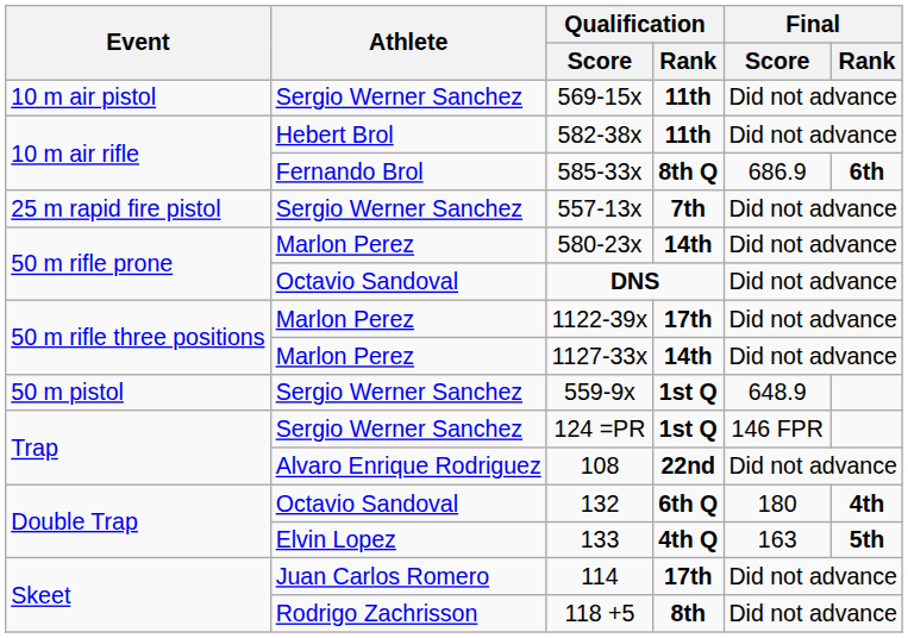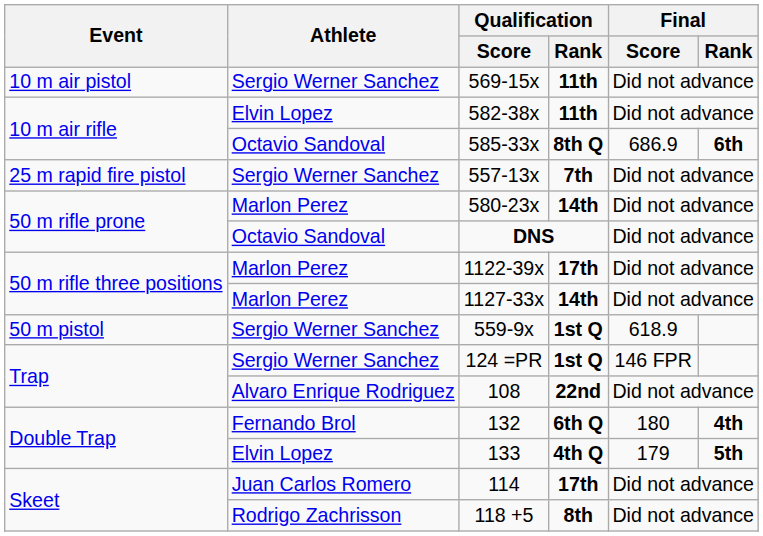582-38x | Athlete: Hebert Brol -> Elvin Lopez
585-33x | Athlete: Fernando Brol -> Octavio Sandoval
559-9x | Final / Score: 648.9 -> 618.9
132 | Athlete: Octavio Sandoval -> Fernando Brol
133 | Final / Score: 163 -> 179
